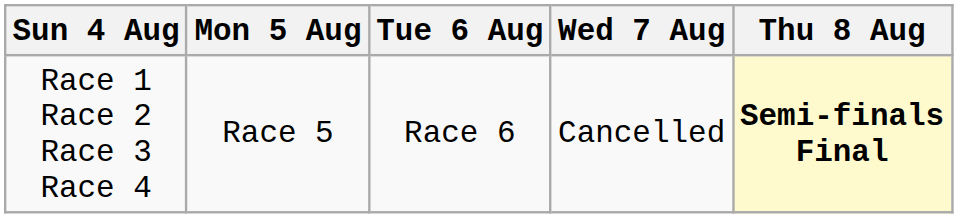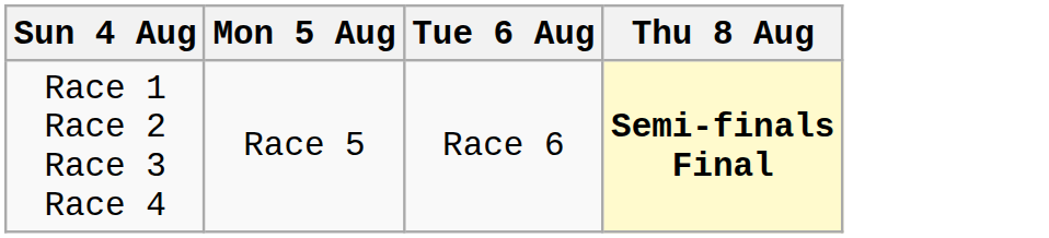- column: Wed 7 Aug | Cancelled
